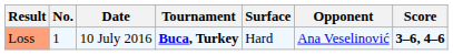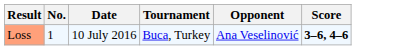- column: Surface | Hard
Loss | Tournament: bold -> normal
